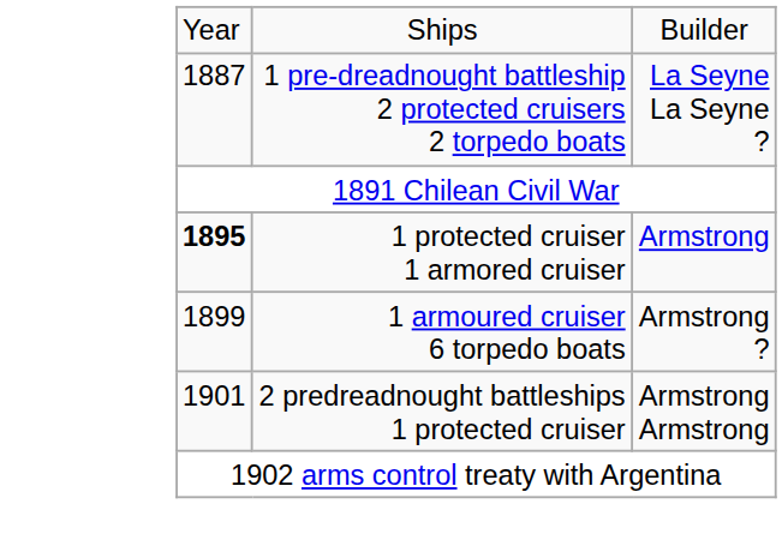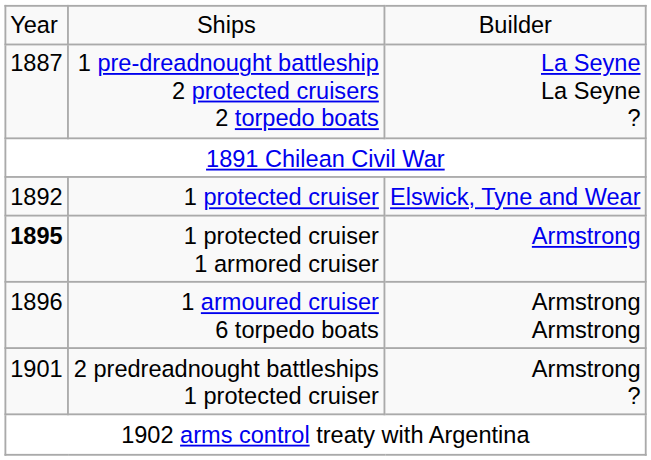+ row: 1892 | 1 protected cruiser | Elswick, Tyne and Wear
1 armoured cruiser 6 torpedo boats | column 1: 1899 -> 1896
1 armoured cruiser 6 torpedo boats | column 3: Armstrong ? -> Armstrong Armstrong
2 predreadnought battleships 1 protected cruiser | column 3: Armstrong Armstrong -> Armstrong ?
